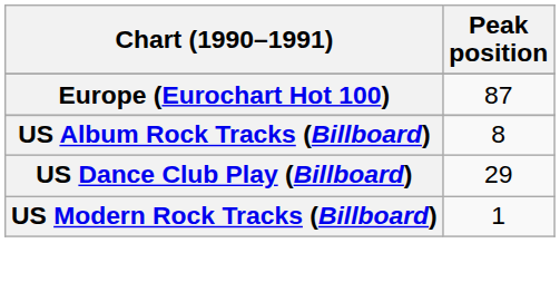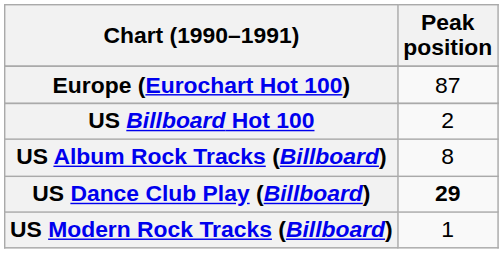+ row: US Billboard Hot 100 | 2
US Dance Club Play (Billboard) | Peak position: normal -> bold
